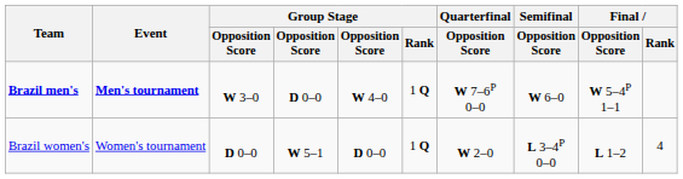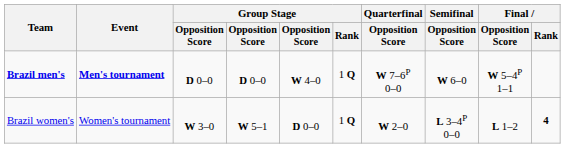Brazil men's | column 3: W 3–0 -> D 0–0
Brazil women's | column 3: D 0–0 -> W 3–0
Brazil women's | Final / Rank: normal -> bold
